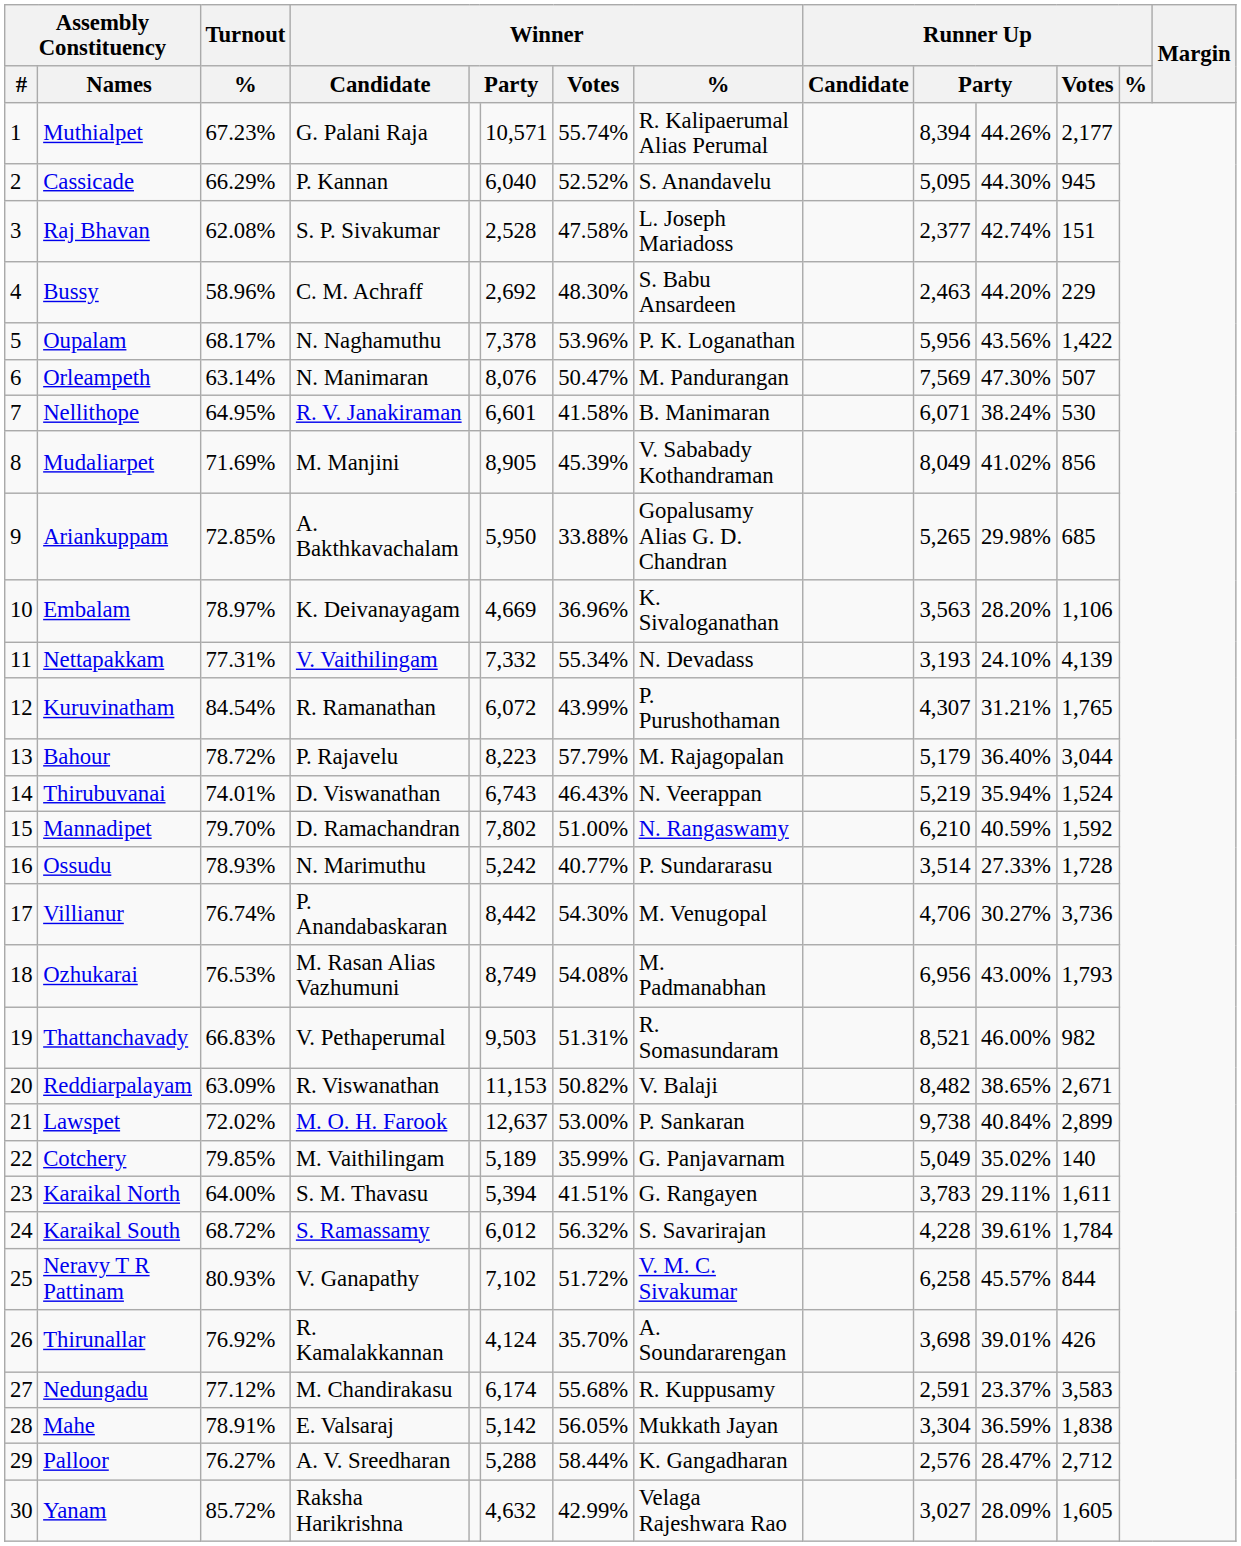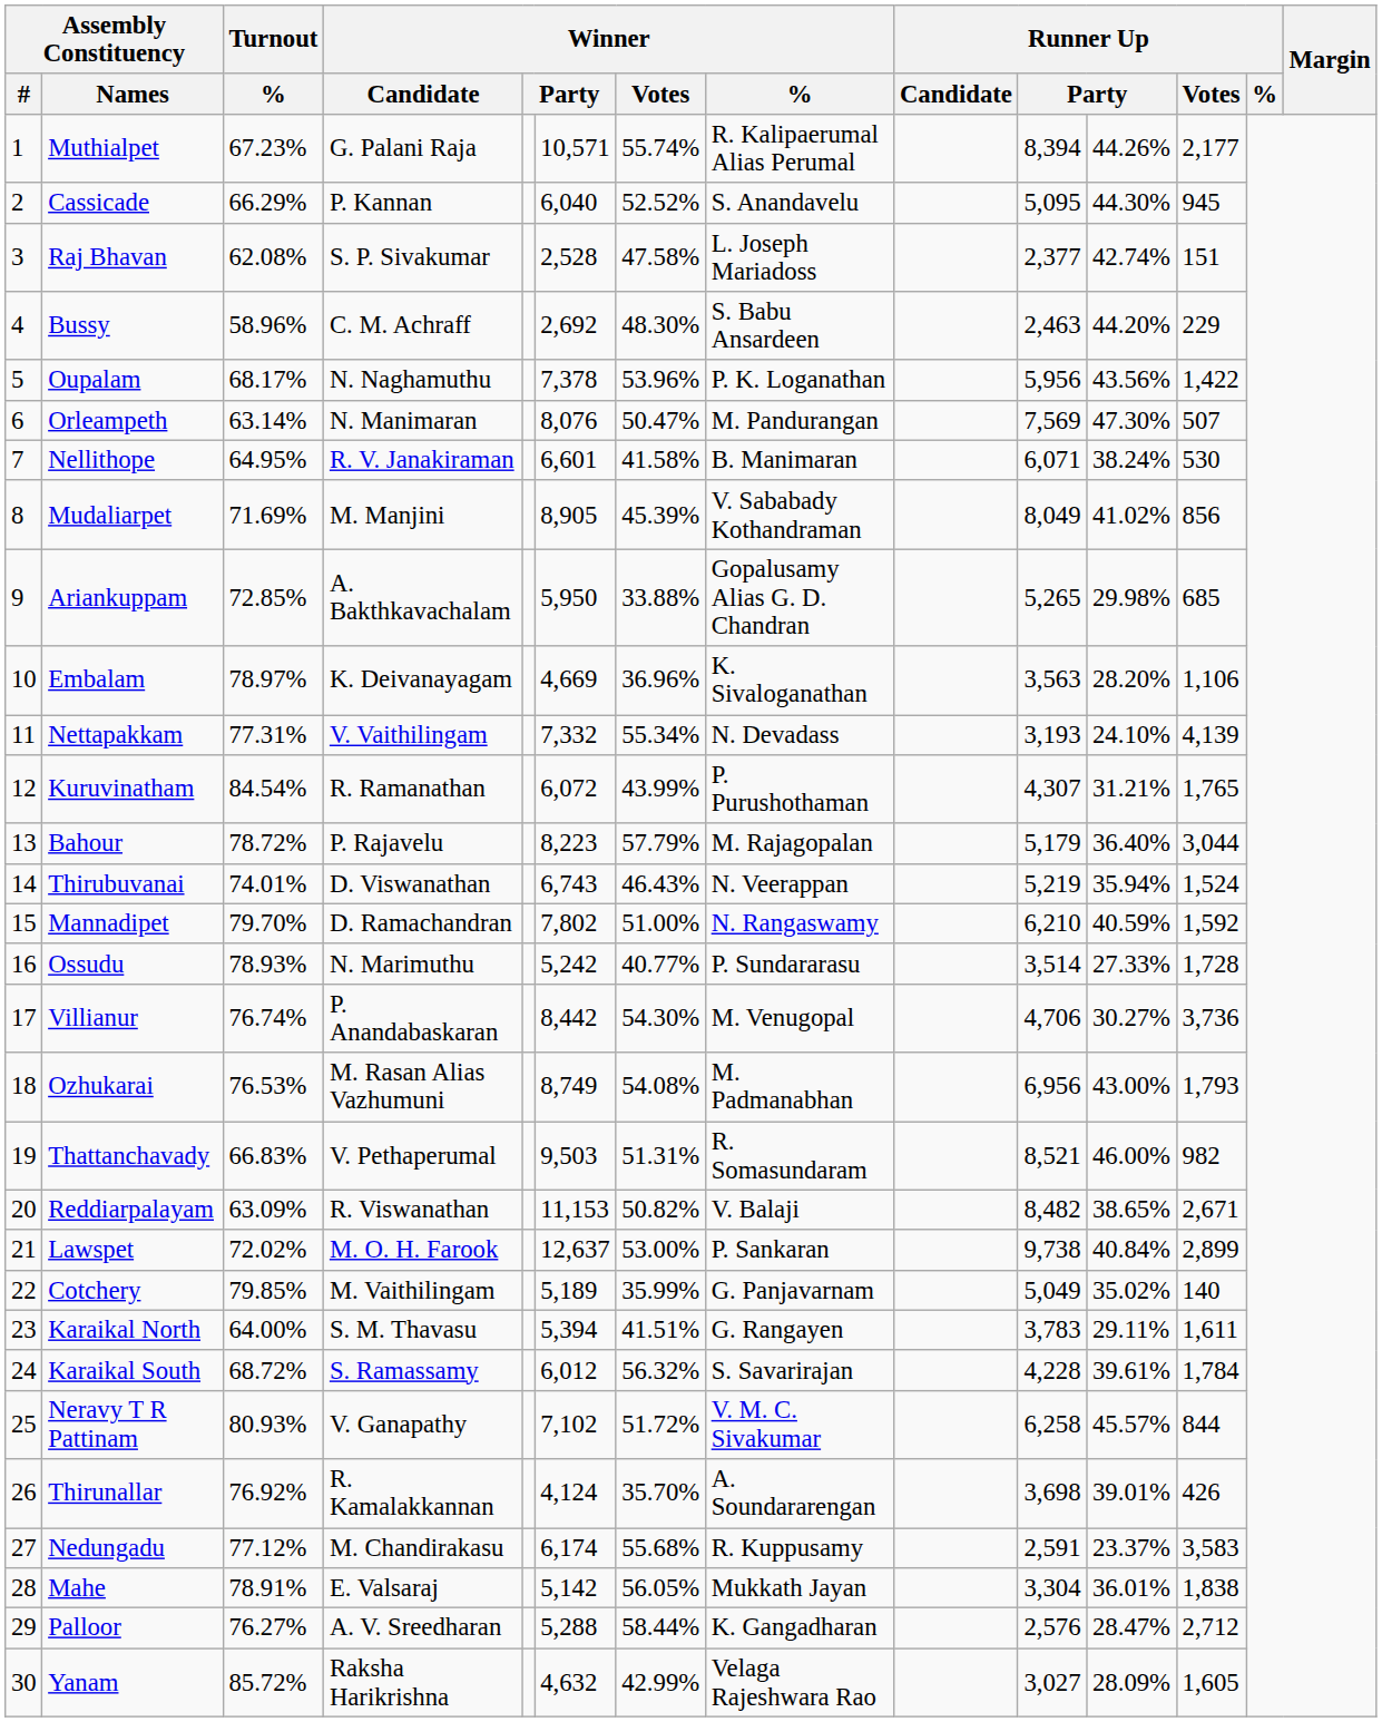Mahe | column 11: 36.59% -> 36.01%
